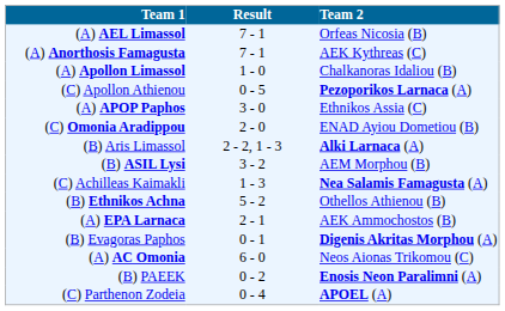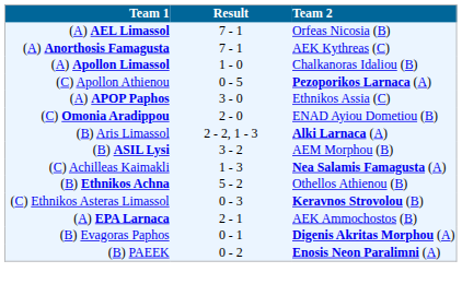+ row: (C) Ethnikos Asteras Limassol | 0 - 3 | Keravnos Strovolou (B)
- row: (A) AC Omonia | 6 - 0 | Neos Aionas Trikomou (C)
- row: (C) Parthenon Zodeia | 0 - 4 | APOEL (A)
